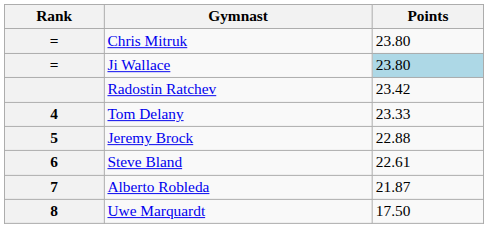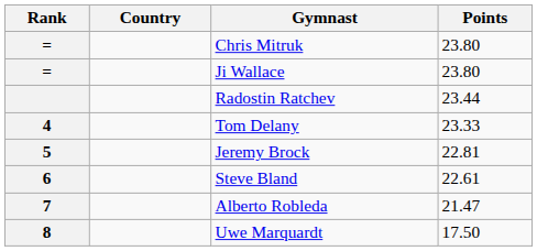+ column: Country
Ji Wallace | Points: lightblue background -> no background
Radostin Ratchev | Points: 23.42 -> 23.44
Jeremy Brock | Points: 22.88 -> 22.81
Alberto Robleda | Points: 21.87 -> 21.47
